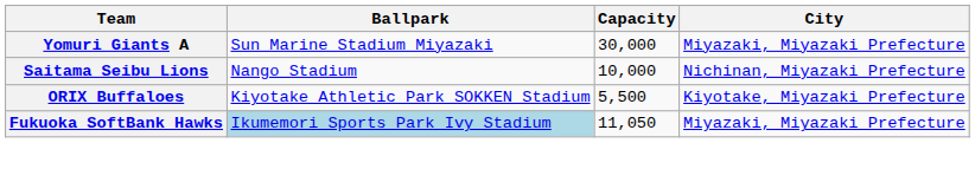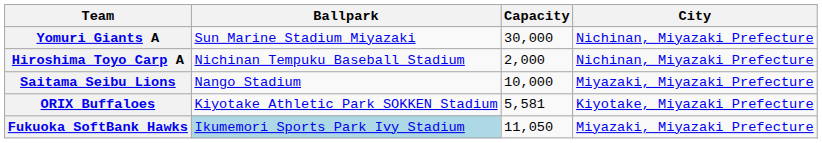Yomuri Giants A | City: Miyazaki, Miyazaki Prefecture -> Nichinan, Miyazaki Prefecture
+ row: Hiroshima Toyo Carp A | Nichinan Tempuku Baseball Stadium | 2,000 | Nichinan, Miyazaki Prefecture
Saitama Seibu Lions | City: Nichinan, Miyazaki Prefecture -> Miyazaki, Miyazaki Prefecture
ORIX Buffaloes | Capacity: 5,500 -> 5,581
